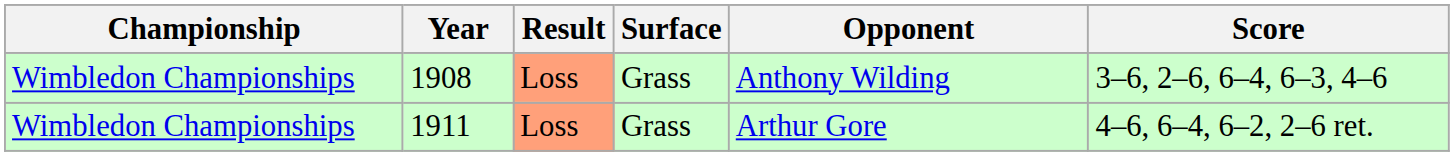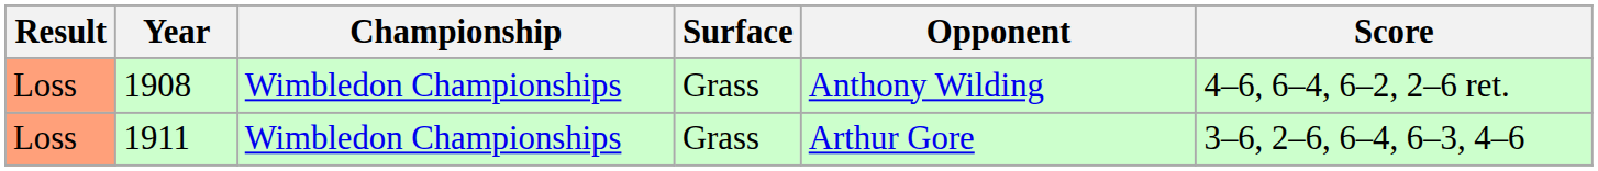columns swapped: Result <-> Championship
1908 | Score: 3–6, 2–6, 6–4, 6–3, 4–6 -> 4–6, 6–4, 6–2, 2–6 ret.
1911 | Score: 4–6, 6–4, 6–2, 2–6 ret. -> 3–6, 2–6, 6–4, 6–3, 4–6
